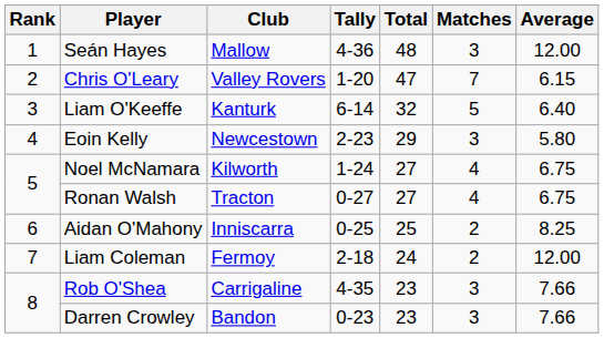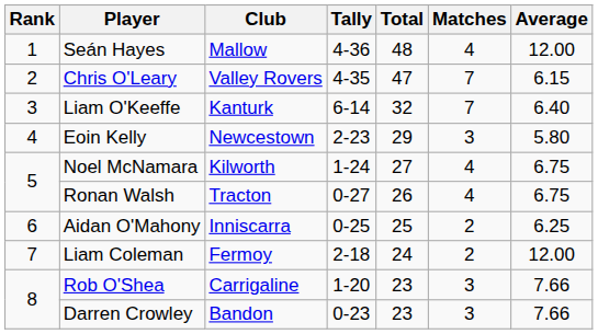Seán Hayes | Matches: 3 -> 4
Chris O'Leary | Tally: 1-20 -> 4-35
Liam O'Keeffe | Matches: 5 -> 7
Ronan Walsh | Total: 27 -> 26
Aidan O'Mahony | Average: 8.25 -> 6.25
Rob O'Shea | Tally: 4-35 -> 1-20
